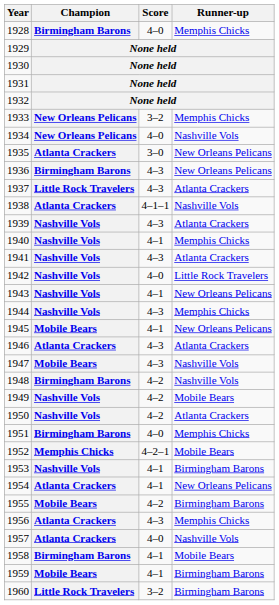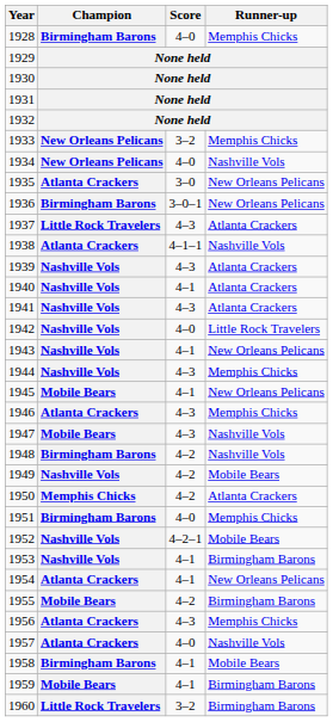1936 | Score: 4–3 -> 3–0–1
1940 | Runner-up: Memphis Chicks -> Atlanta Crackers
1946 | Runner-up: Atlanta Crackers -> Memphis Chicks
1950 | Champion: Nashville Vols -> Memphis Chicks
1952 | Champion: Memphis Chicks -> Nashville Vols
